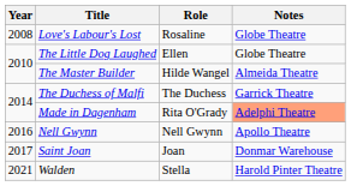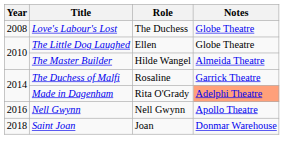Love's Labour's Lost | Role: Rosaline -> The Duchess
The Duchess of Malfi | Role: The Duchess -> Rosaline
Saint Joan | Year: 2017 -> 2018
- row: 2021 | Walden | Stella | Harold Pinter Theatre
